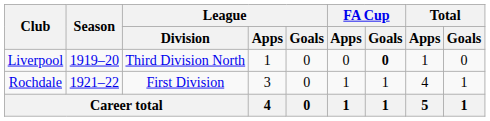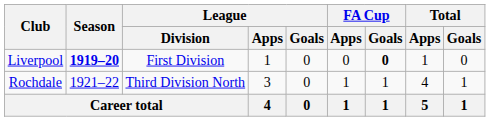Liverpool | Season: normal -> bold
Liverpool | League / Division: Third Division North -> First Division
Rochdale | League / Division: First Division -> Third Division North
